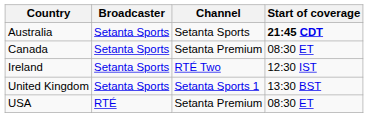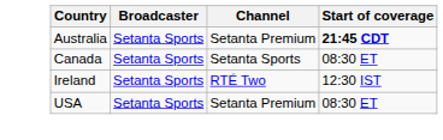Australia | Channel: Setanta Sports -> Setanta Premium
Canada | Channel: Setanta Premium -> Setanta Sports
- row: United Kingdom | Setanta Sports | Setanta Sports 1 | 13:30 BST
USA | Broadcaster: RTÉ -> Setanta Sports
